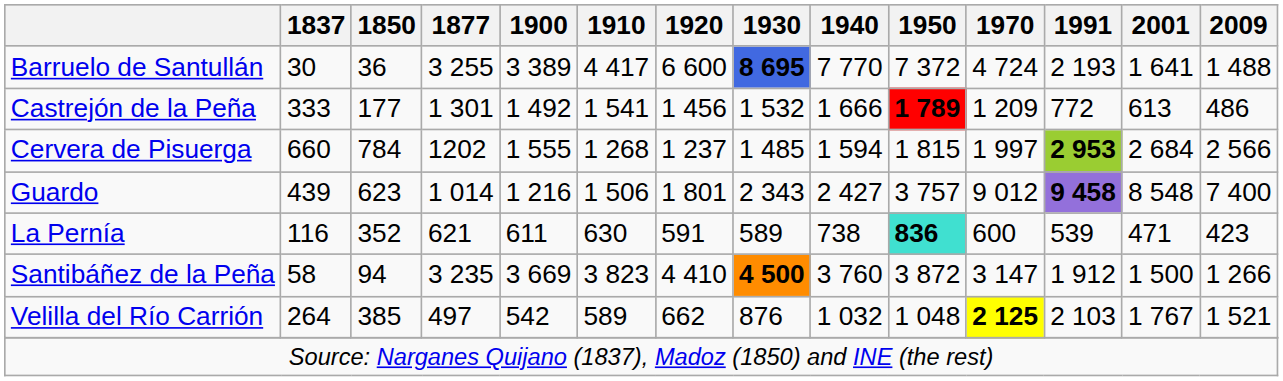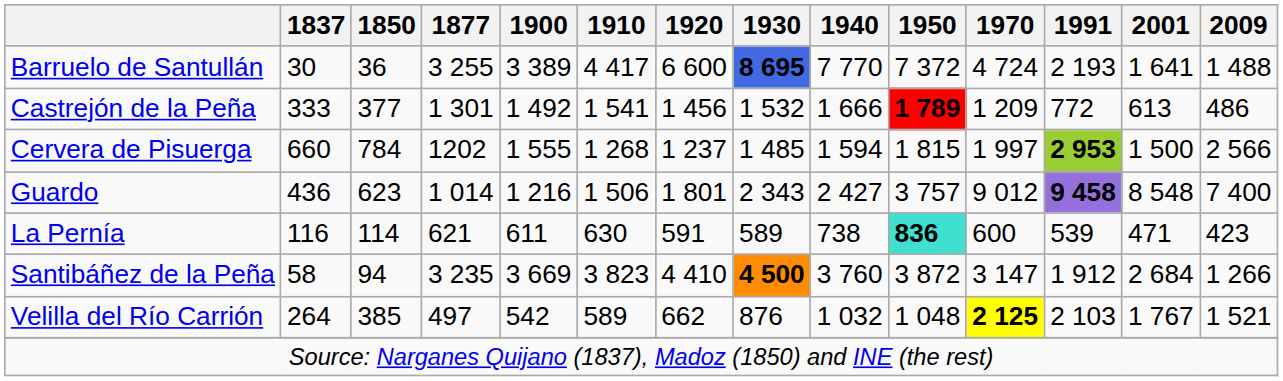Castrejón de la Peña | 1850: 177 -> 377
Cervera de Pisuerga | 2001: 2 684 -> 1 500
Guardo | 1837: 439 -> 436
La Pernía | 1850: 352 -> 114
Santibáñez de la Peña | 2001: 1 500 -> 2 684
